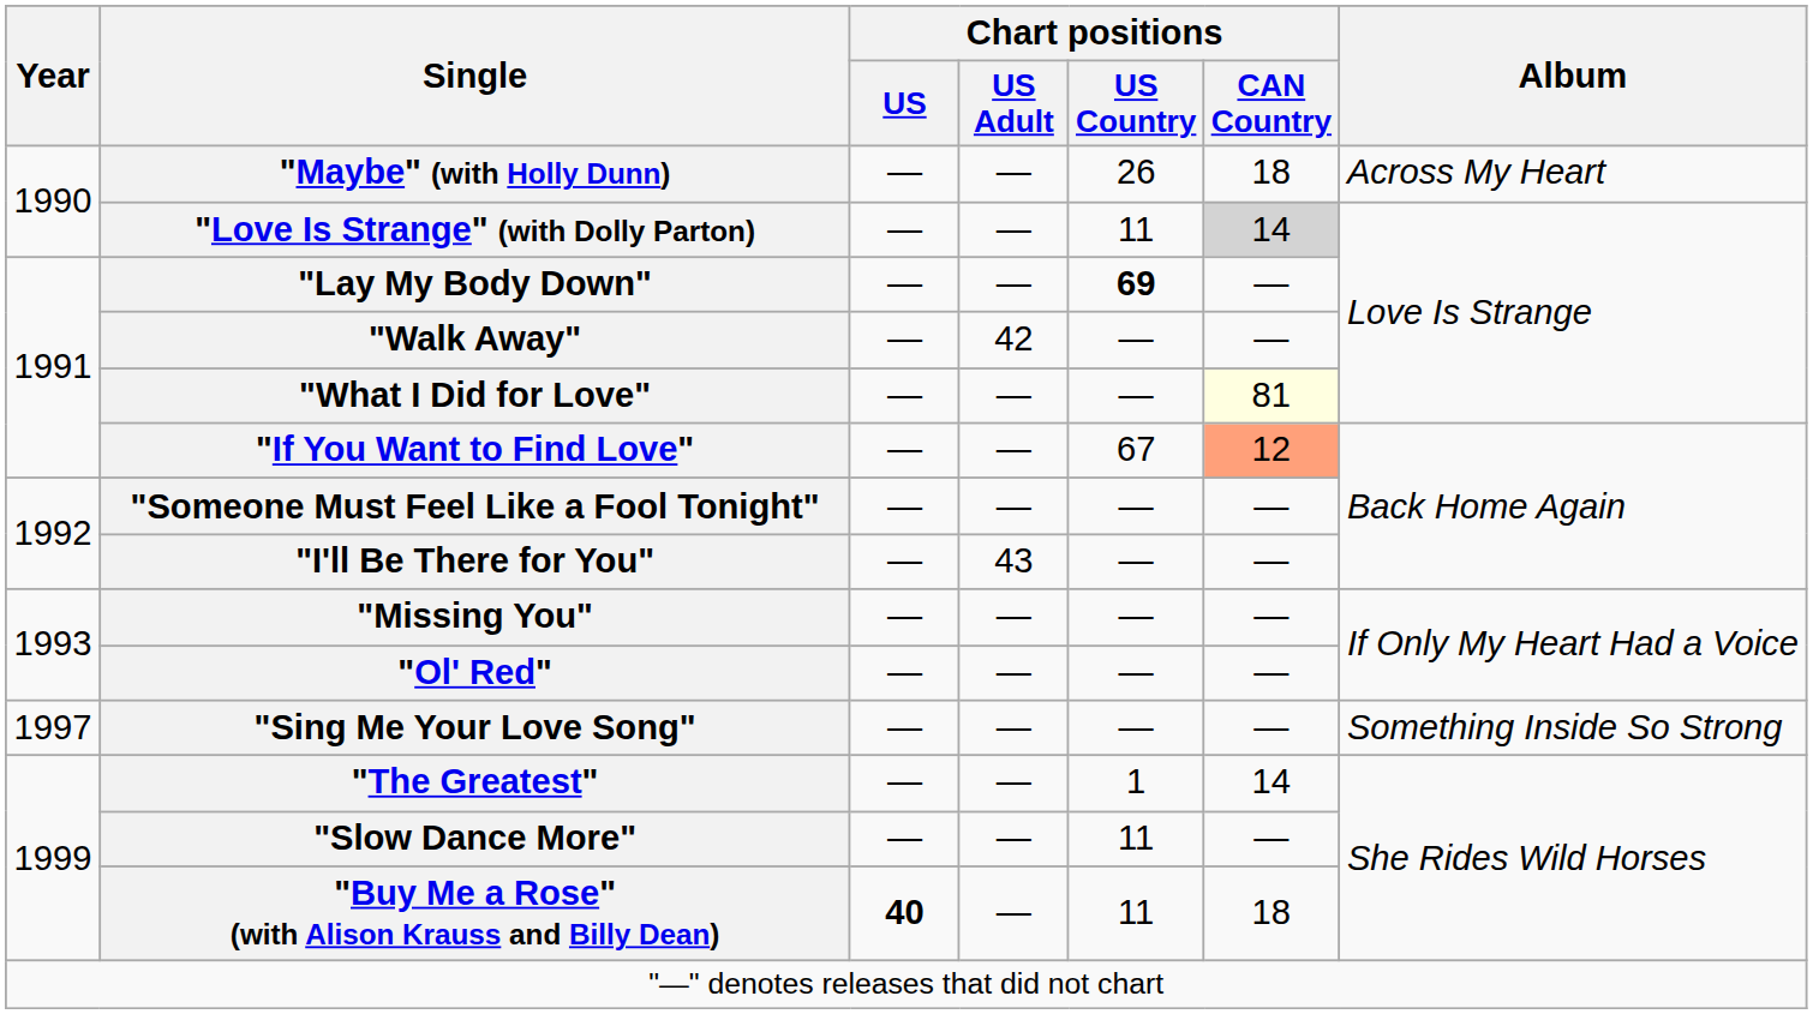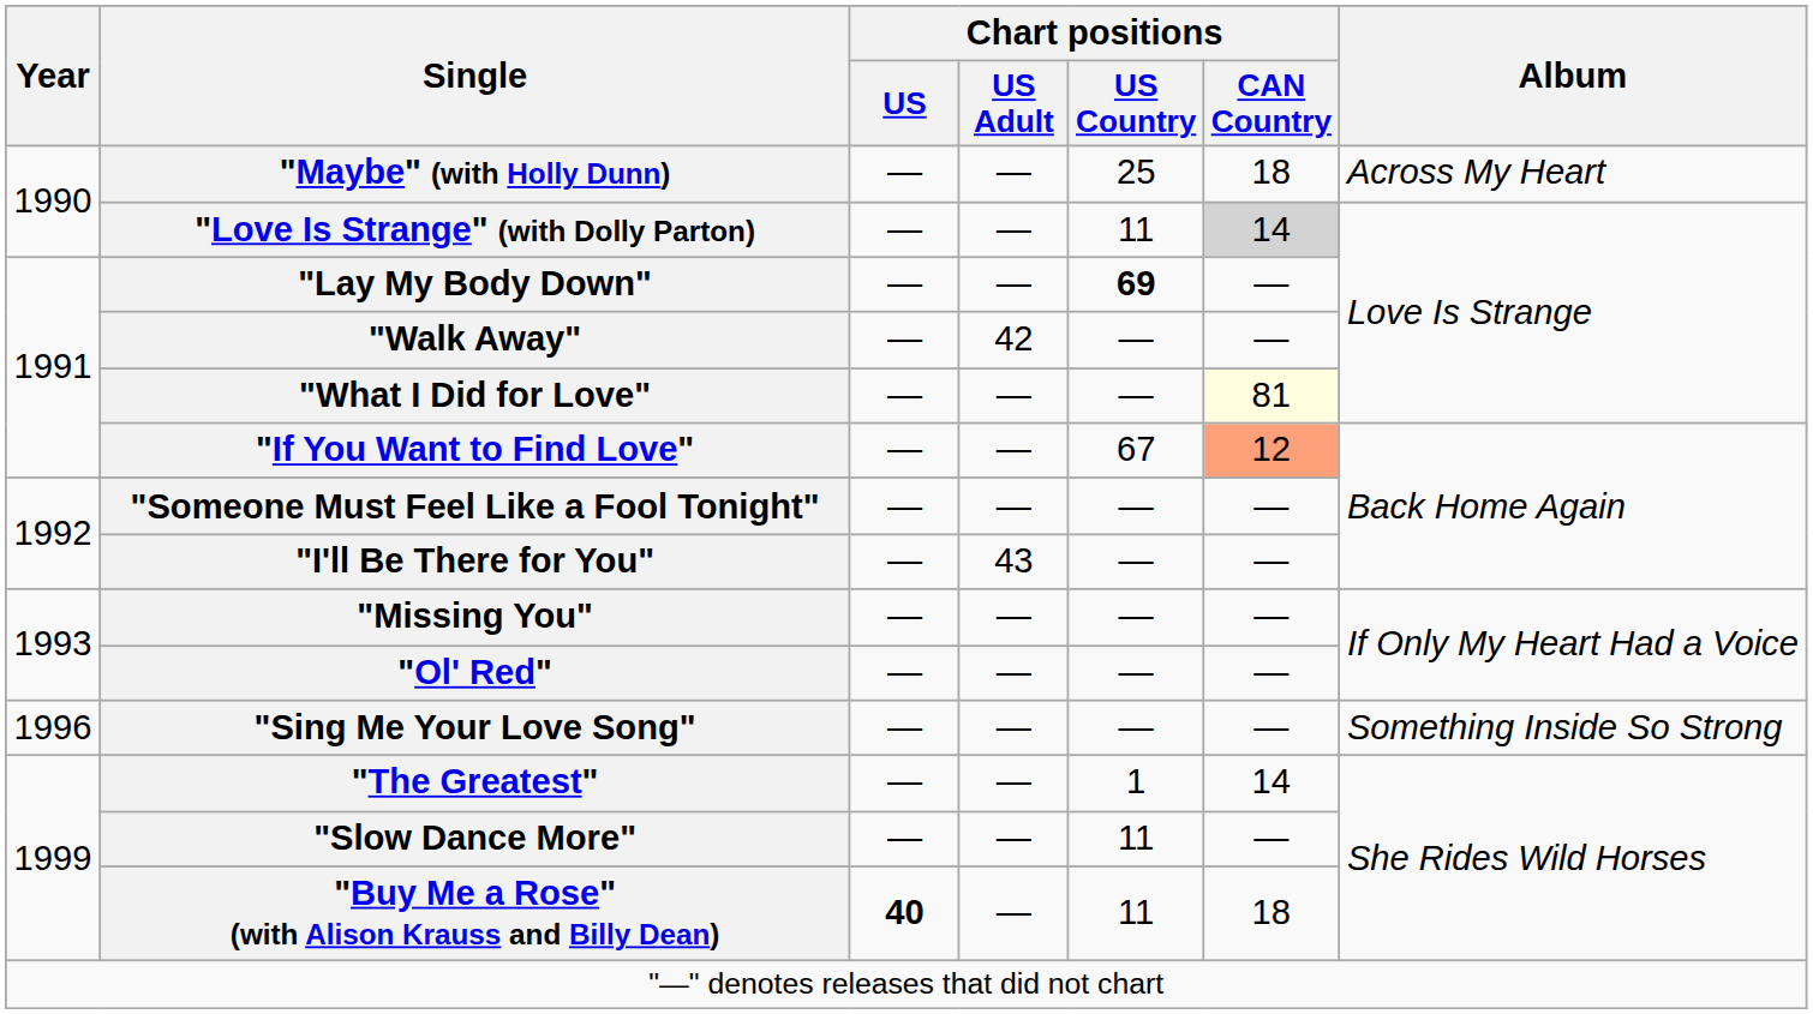"Maybe" (with Holly Dunn) | Chart positions / US Country: 26 -> 25
"Sing Me Your Love Song" | Year: 1997 -> 1996
